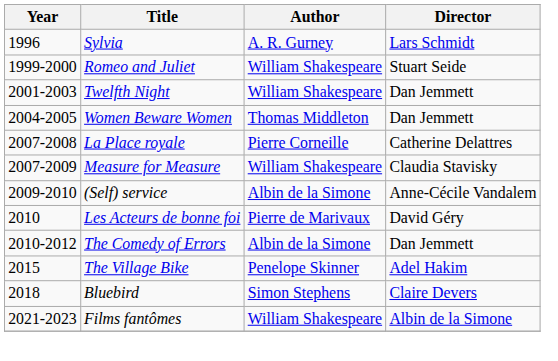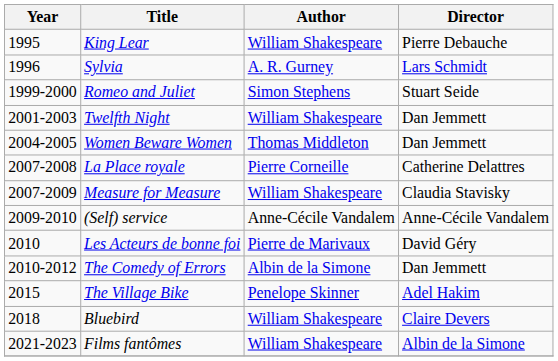+ row: 1995 | King Lear | William Shakespeare | Pierre Debauche
Romeo and Juliet | Author: William Shakespeare -> Simon Stephens
(Self) service | Author: Albin de la Simone -> Anne-Cécile Vandalem
Bluebird | Author: Simon Stephens -> William Shakespeare
